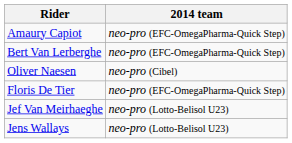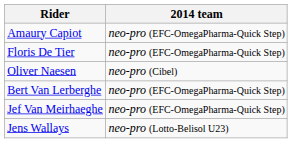rows swapped: Floris De Tier <-> Bert Van Lerberghe
Jef Van Meirhaeghe | 2014 team: neo-pro (Lotto-Belisol U23) -> neo-pro (EFC-OmegaPharma-Quick Step)
